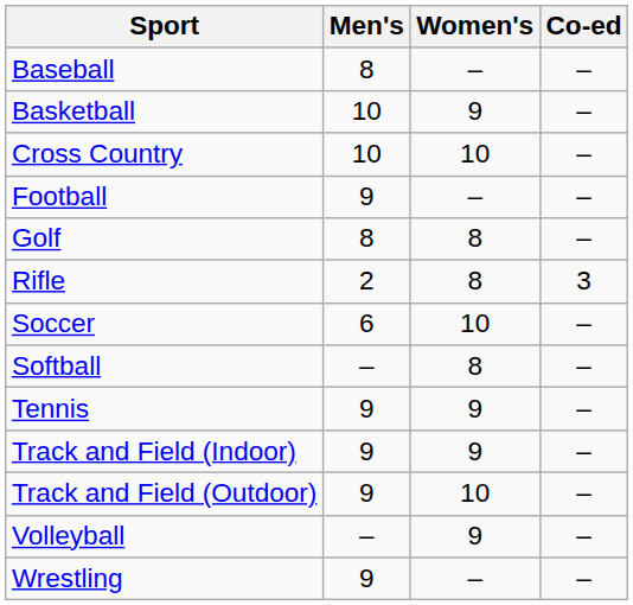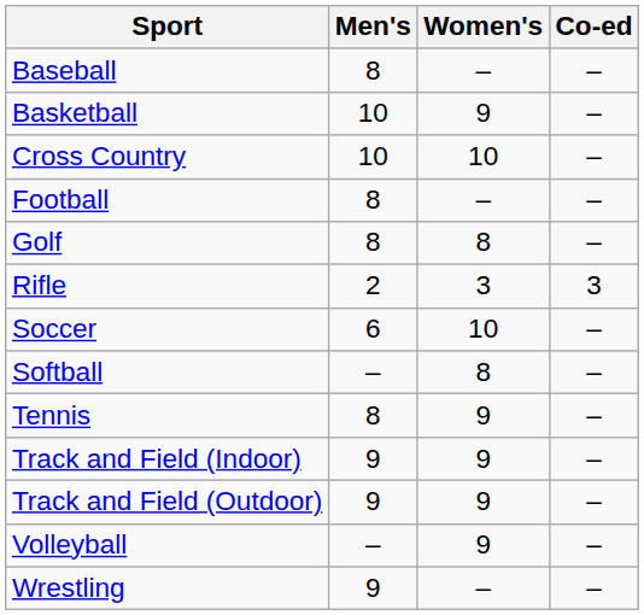Football | Men's: 9 -> 8
Rifle | Women's: 8 -> 3
Tennis | Men's: 9 -> 8
Track and Field (Outdoor) | Women's: 10 -> 9
